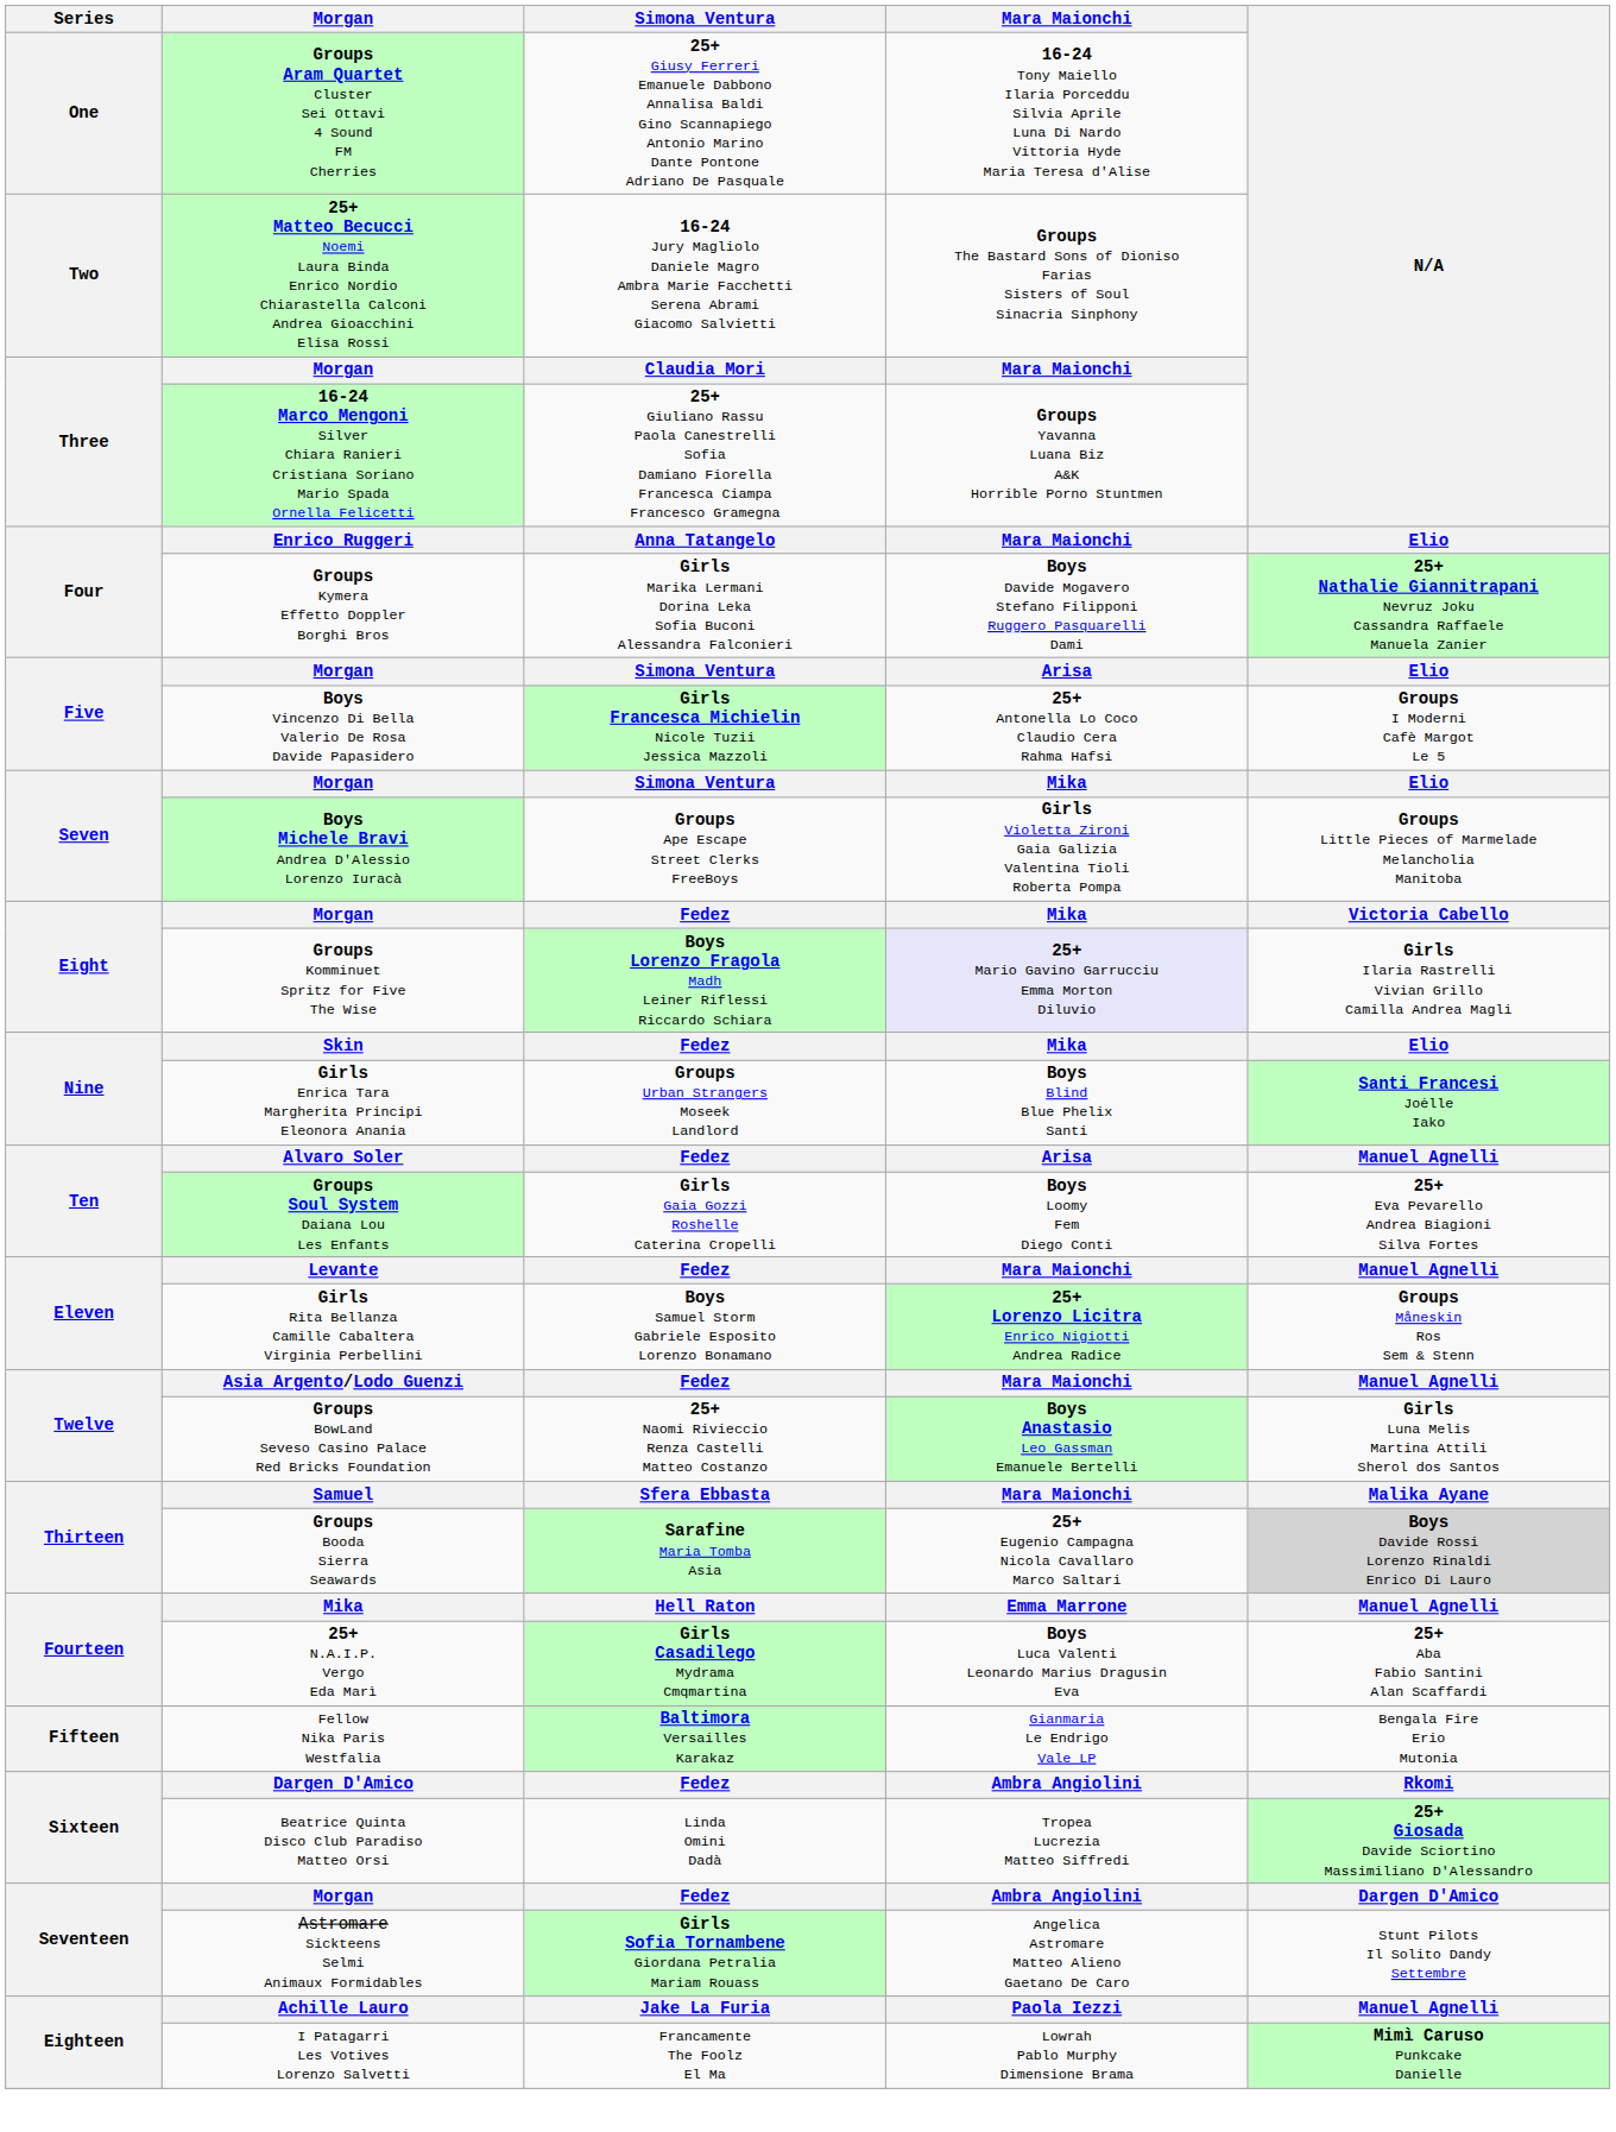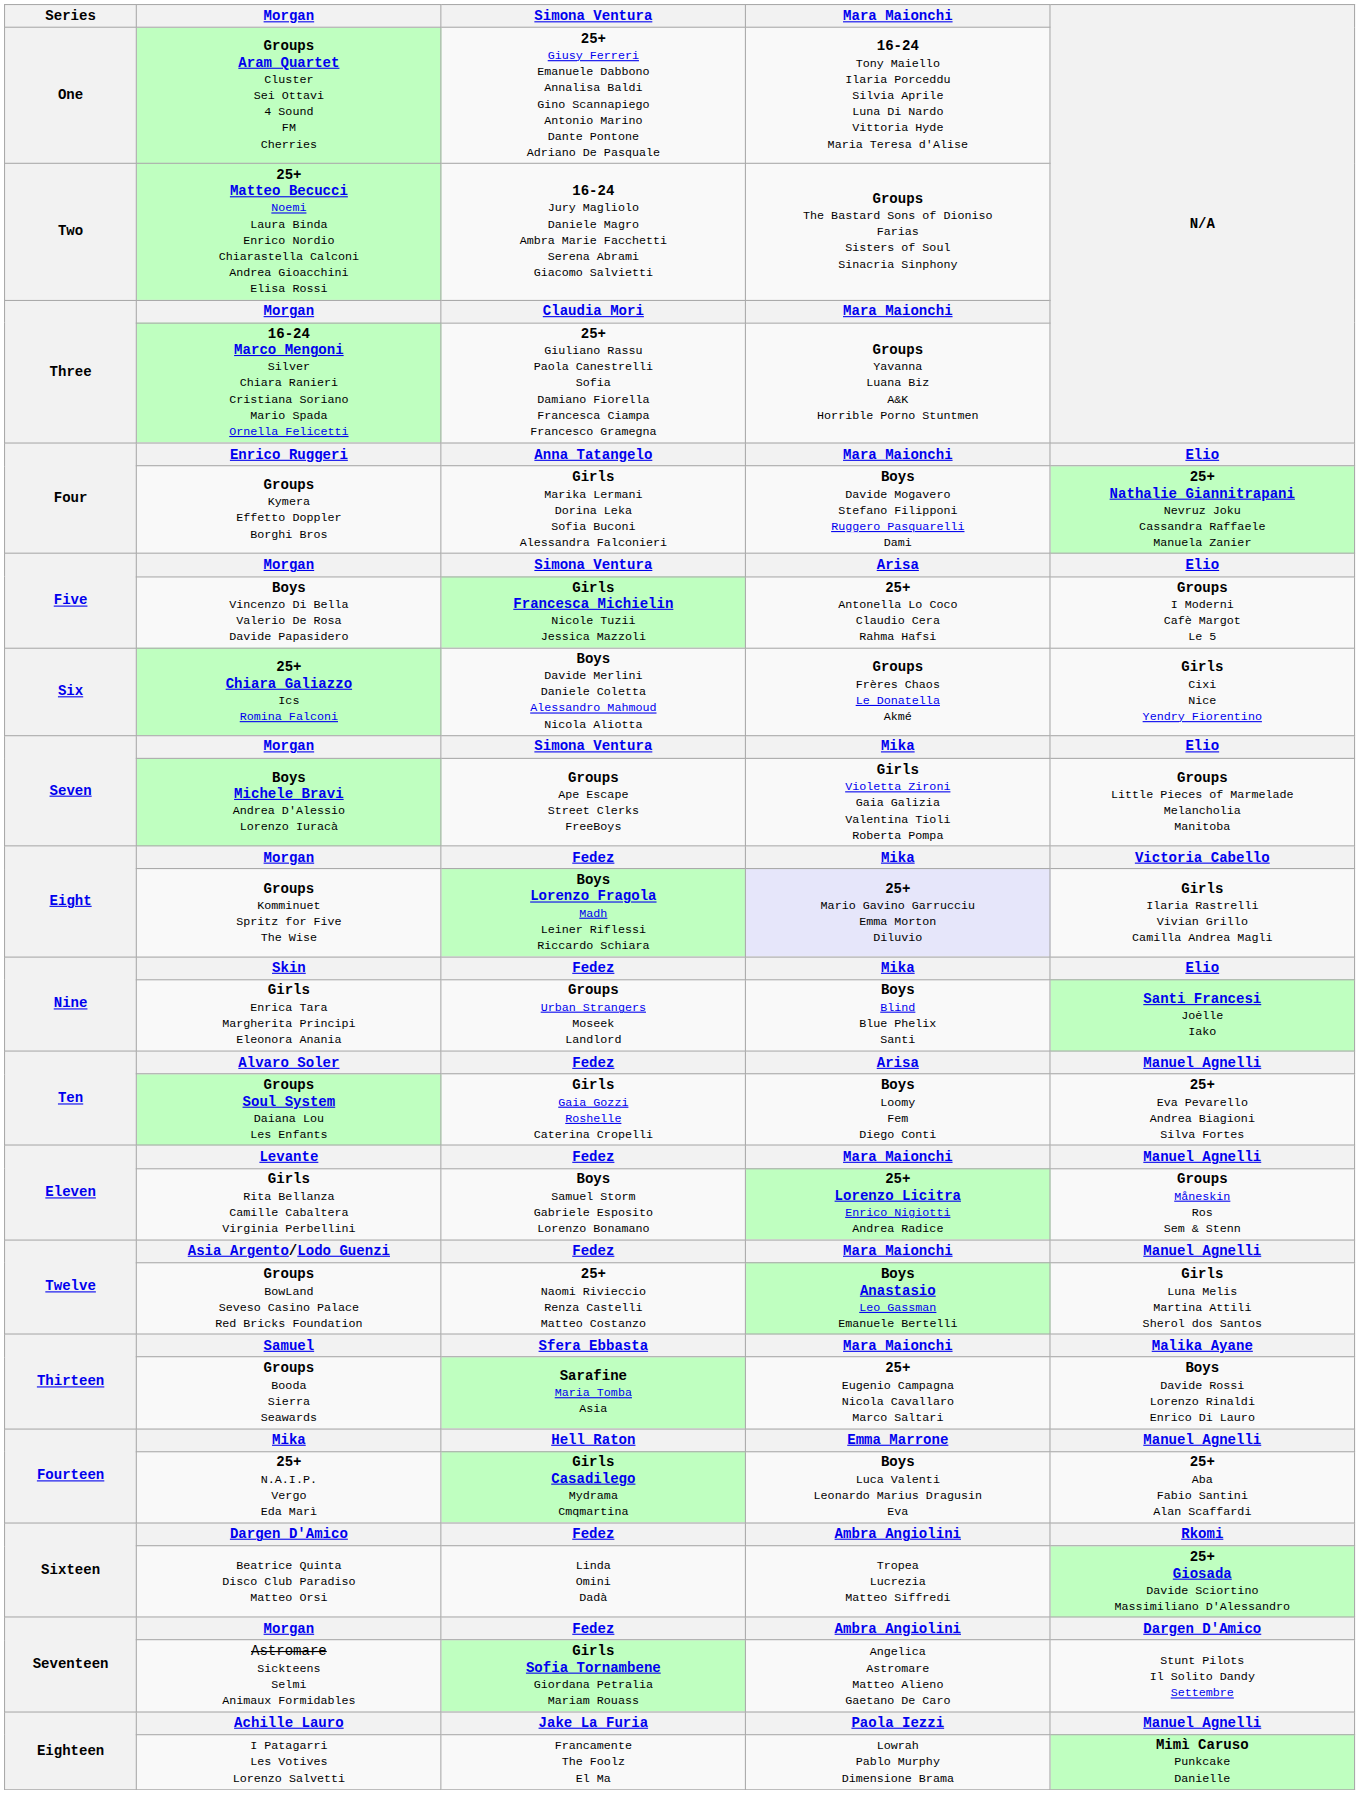+ row: Six | 25+ Chiara Galiazzo Ics Romina Falconi | Boys Davide Merlini Daniele Coletta Alessandro Mahmoud Nicola Aliotta | Groups Frères Chaos Le Donatella Akmé | Girls Cixi Nice Yendry Fiorentino
Thirteen / Groups Booda Sierra Seawards | N/A: lightgrey background -> no background
- row: Fifteen | Fellow Nika Paris Westfalia | Baltimora Versailles Karakaz | Gianmaria Le Endrigo Vale LP | Bengala Fire Erio Mutonia
